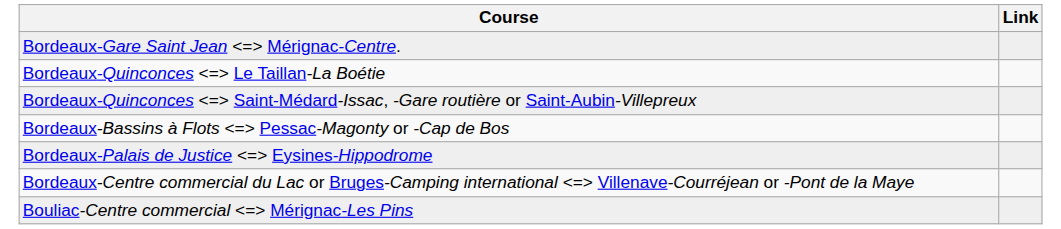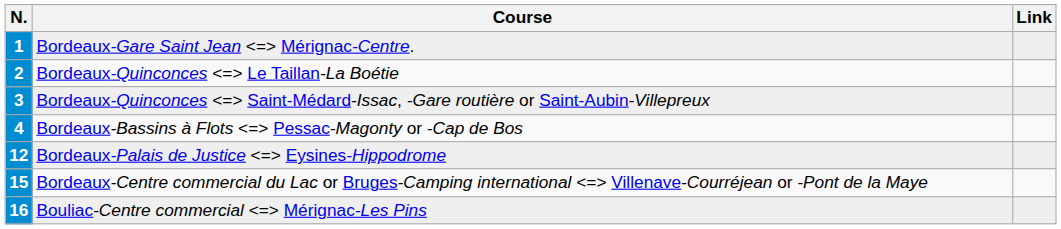+ column: N. | 1 | 2 | 3 | 4 | 12 | 15 | 16
